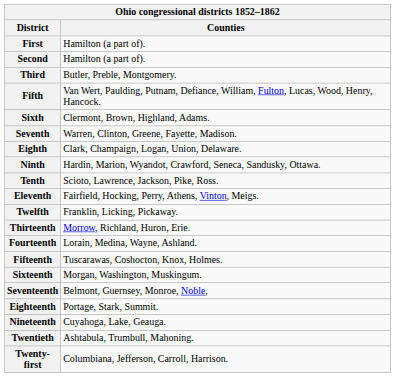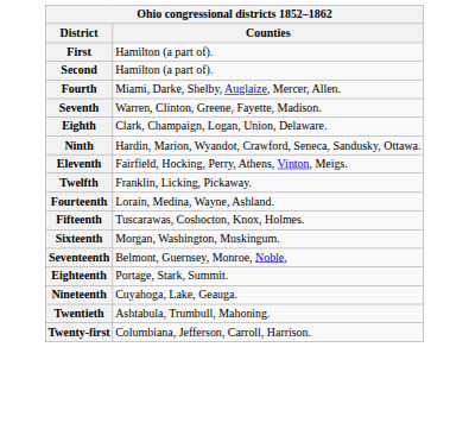- row: Third | Butler, Preble, Montgomery.
+ row: Fourth | Miami, Darke, Shelby, Auglaize, Mercer, Allen.
- row: Fifth | Van Wert, Paulding, Putnam, Defiance, William, Fulton, Lucas, Wood, Henry, Hancock.
- row: Sixth | Clermont, Brown, Highland, Adams.
- row: Tenth | Scioto, Lawrence, Jackson, Pike, Ross.
- row: Thirteenth | Morrow, Richland, Huron, Erie.
